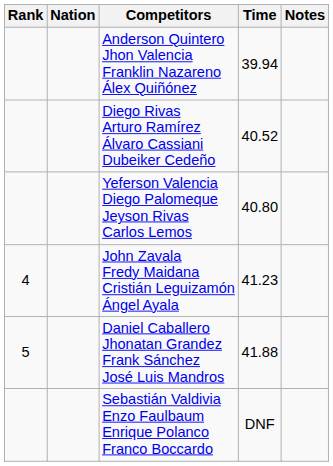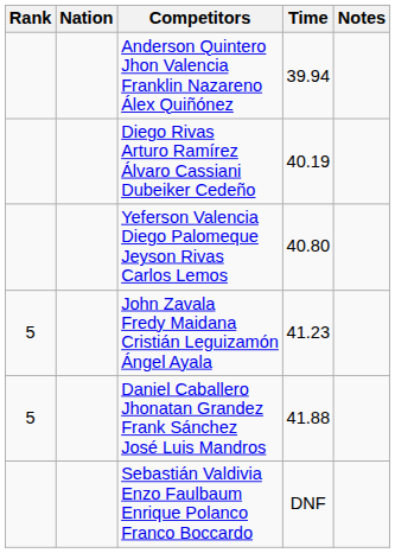Diego Rivas Arturo Ramírez Álvaro Cassiani Dubeiker Cedeño | Time: 40.52 -> 40.19
John Zavala Fredy Maidana Cristián Leguizamón Ángel Ayala | Rank: 4 -> 5
